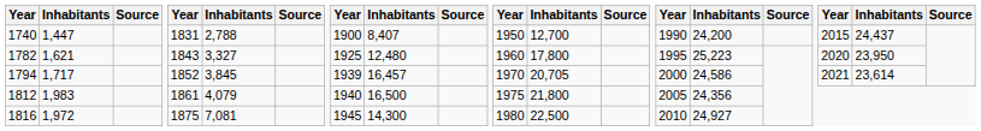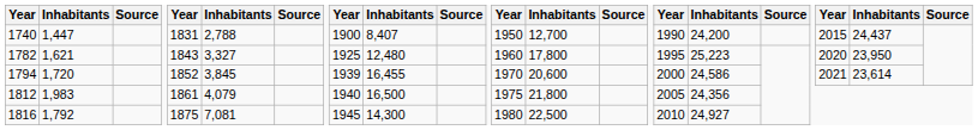1794 | column 2: 1,717 -> 1,720
1794 | column 10: 16,457 -> 16,455
1794 | column 14: 20,705 -> 20,600
1816 | column 2: 1,972 -> 1,792
